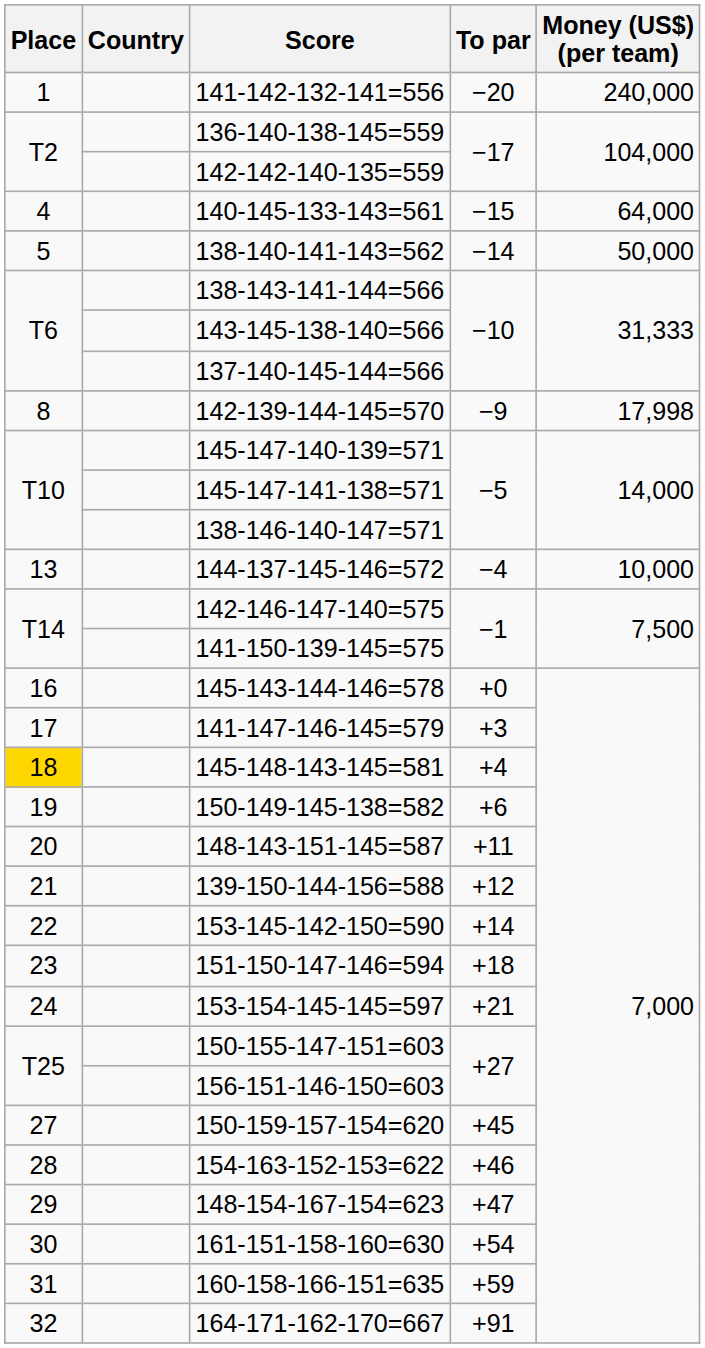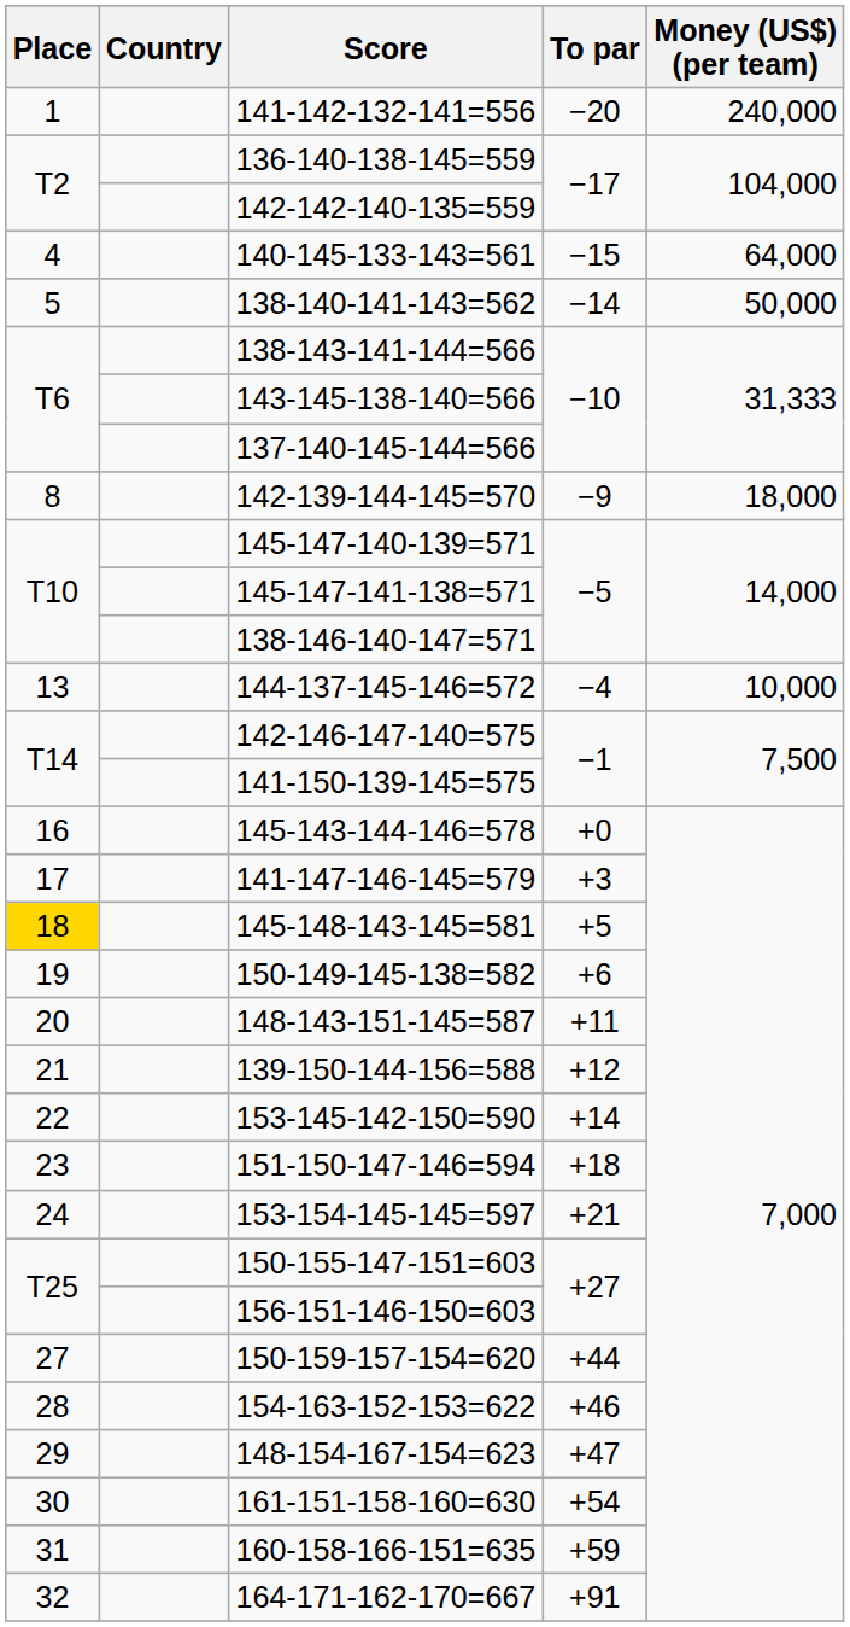142-139-144-145=570 | Money (US$) (per team): 17,998 -> 18,000
145-148-143-145=581 | To par: +4 -> +5
150-159-157-154=620 | To par: +45 -> +44
